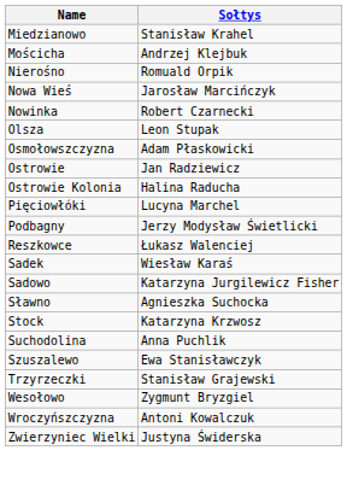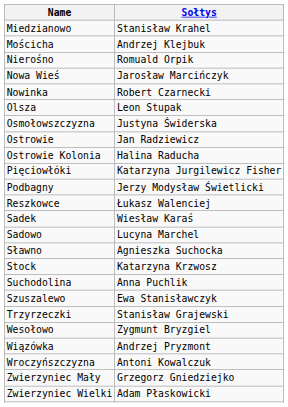Osmołowszczyzna | Sołtys: Adam Płaskowicki -> Justyna Świderska
Pięciowłóki | Sołtys: Lucyna Marchel -> Katarzyna Jurgilewicz Fisher
Sadowo | Sołtys: Katarzyna Jurgilewicz Fisher -> Lucyna Marchel
+ row: Wiązówka | Andrzej Pryzmont
+ row: Zwierzyniec Mały | Grzegorz Gniedziejko
Zwierzyniec Wielki | Sołtys: Justyna Świderska -> Adam Płaskowicki
